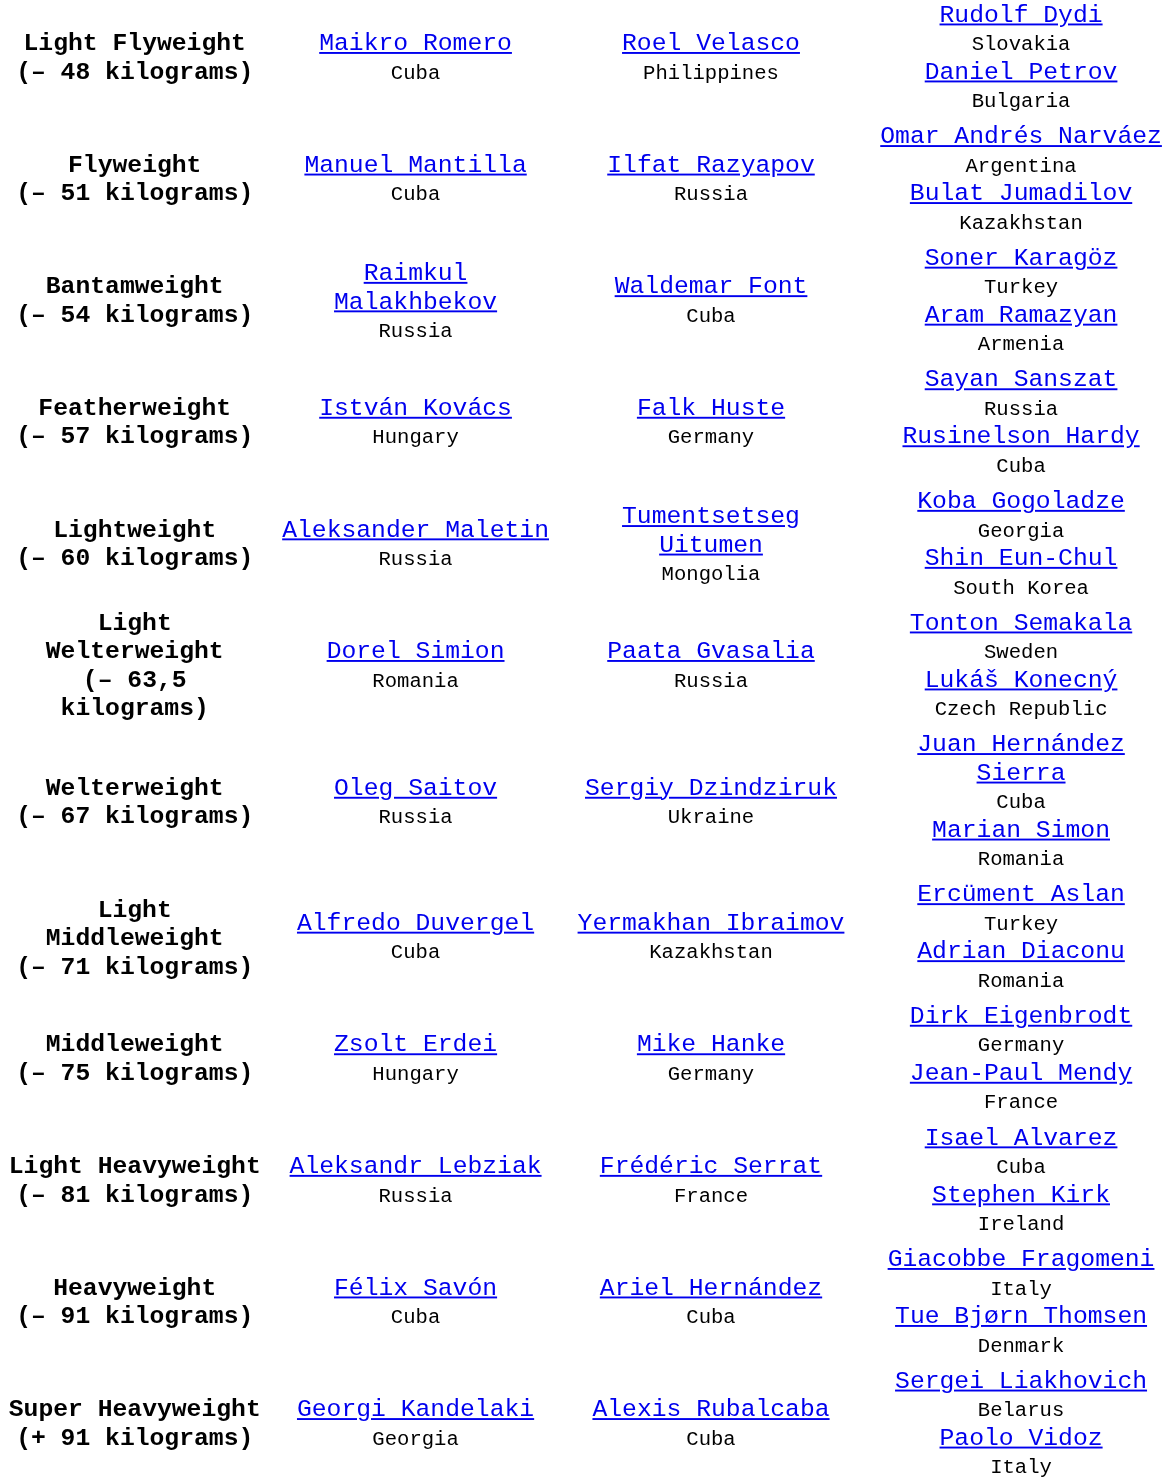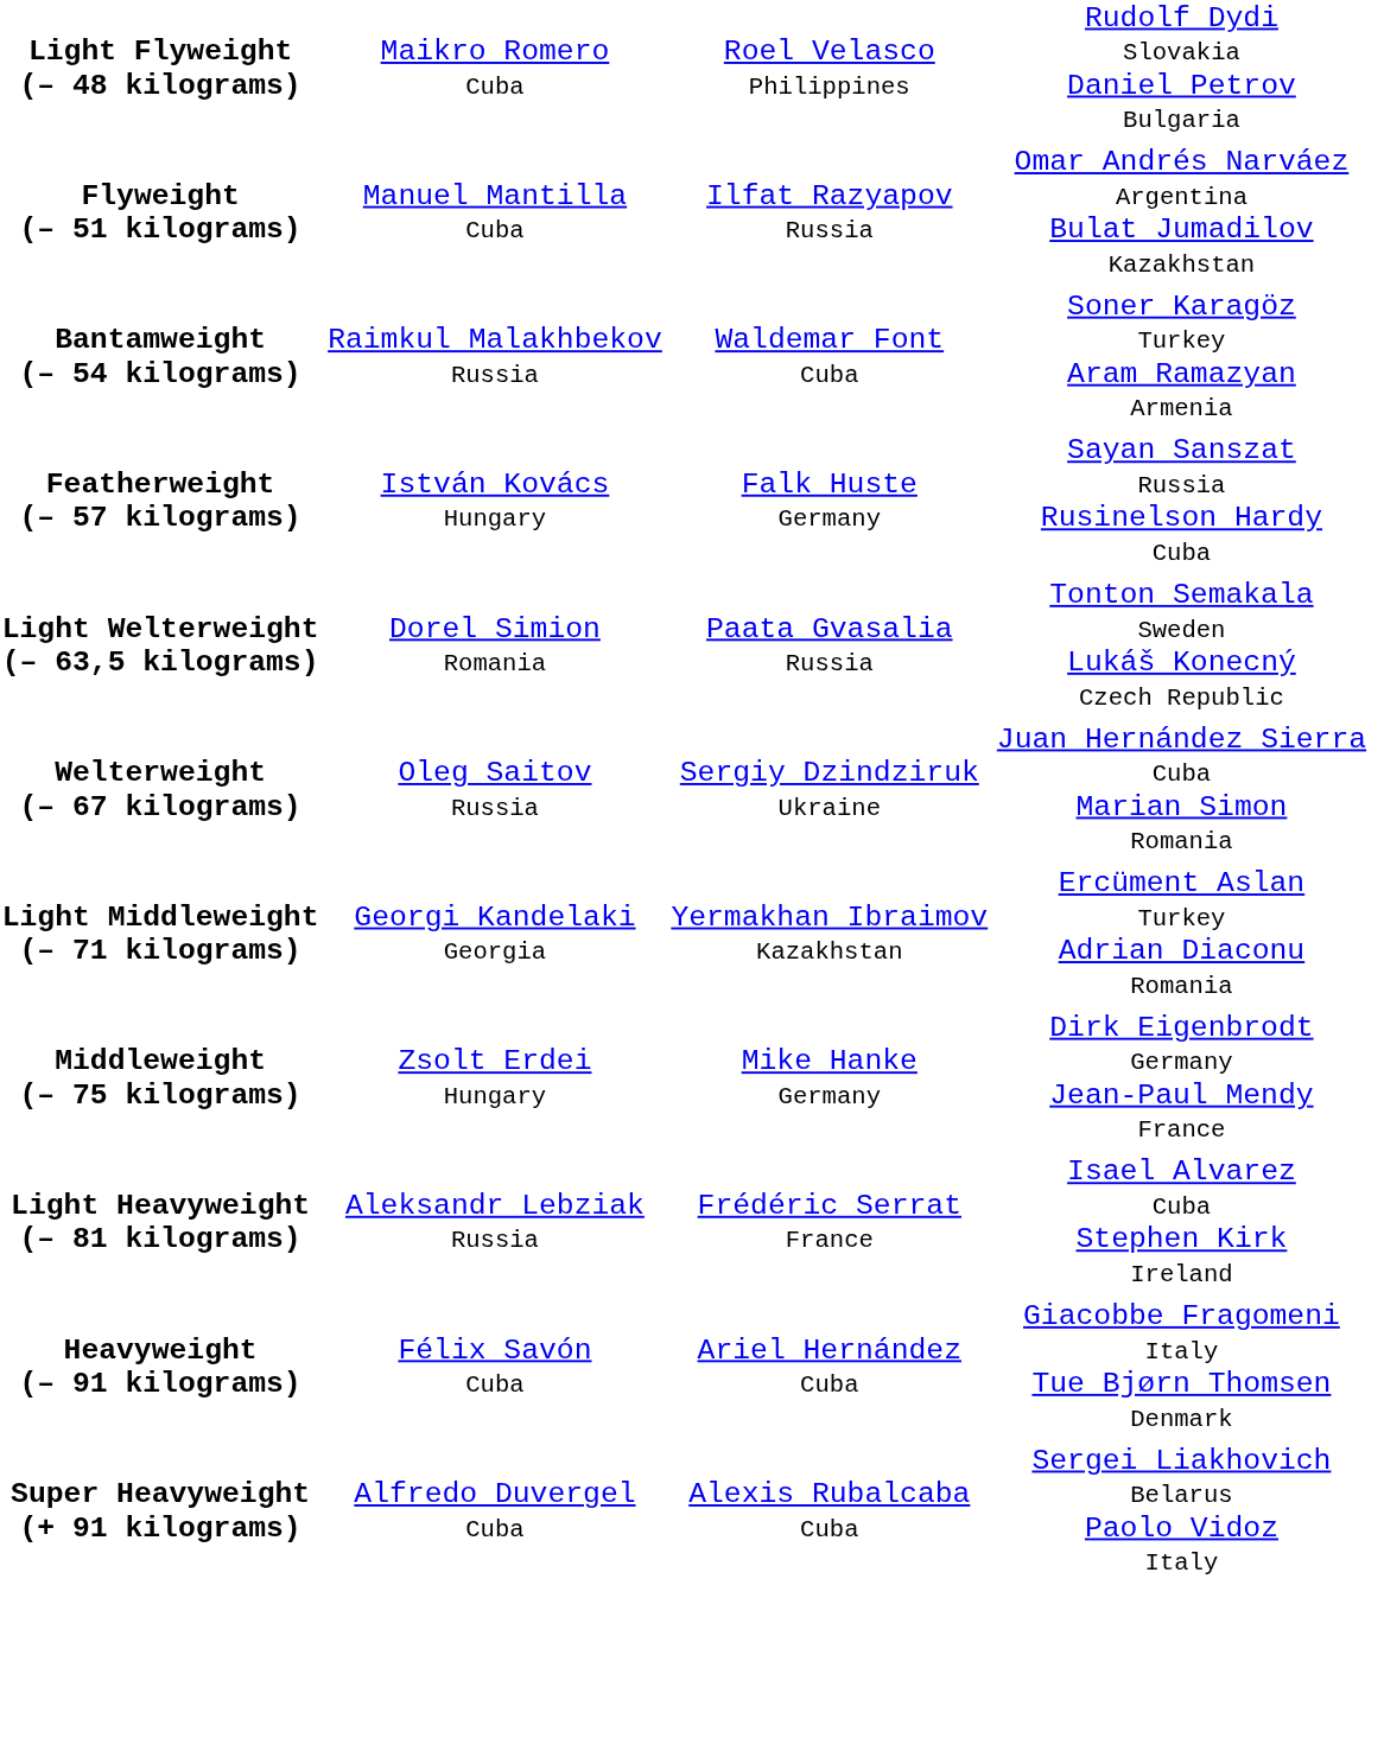- row: Lightweight (– 60 kilograms) | Aleksander Maletin Russia | Tumentsetseg Uitumen Mongolia | Koba Gogoladze Georgia Shin Eun-Chul South Korea
Light Middleweight (– 71 kilograms) | column 2: Alfredo Duvergel Cuba -> Georgi Kandelaki Georgia
Super Heavyweight (+ 91 kilograms) | column 2: Georgi Kandelaki Georgia -> Alfredo Duvergel Cuba
